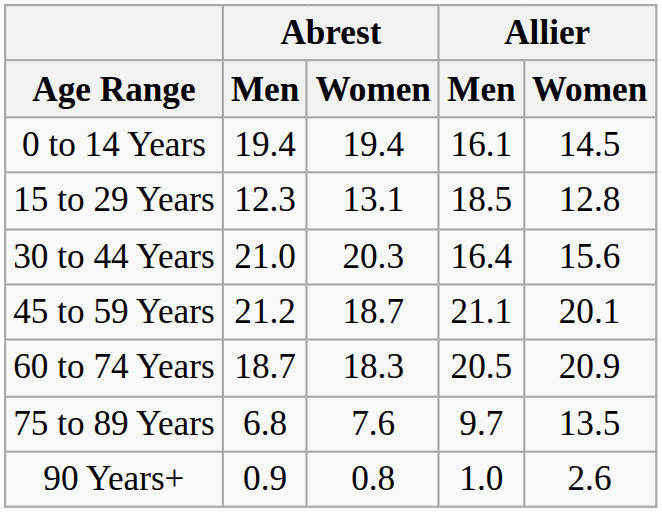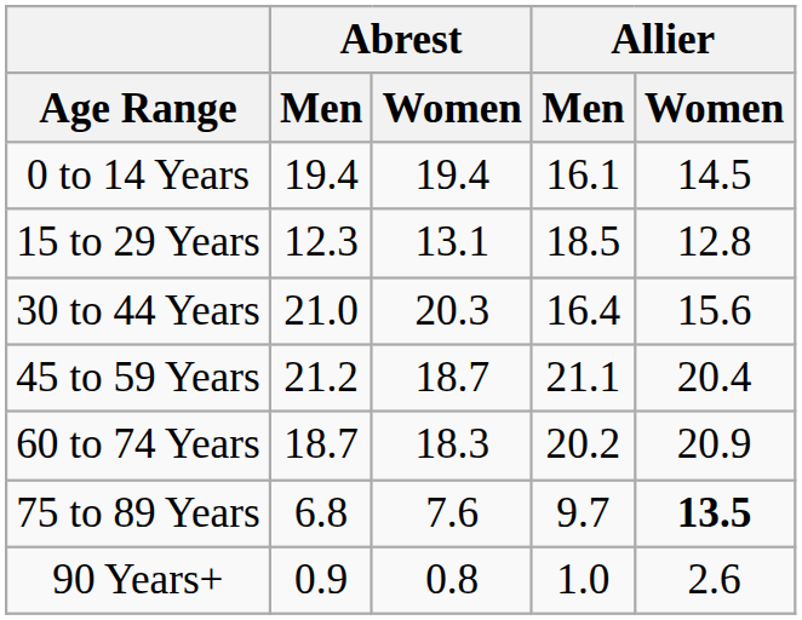45 to 59 Years | Allier / Women: 20.1 -> 20.4
60 to 74 Years | Allier / Men: 20.5 -> 20.2
75 to 89 Years | Allier / Women: normal -> bold
